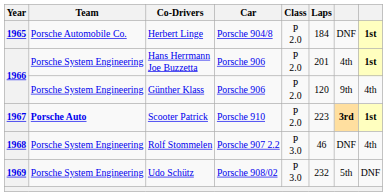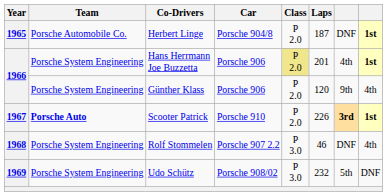Herbert Linge | Laps: 184 -> 187
Hans Herrmann Joe Buzzetta | Class: no background -> khaki background
Scooter Patrick | Laps: 223 -> 226
